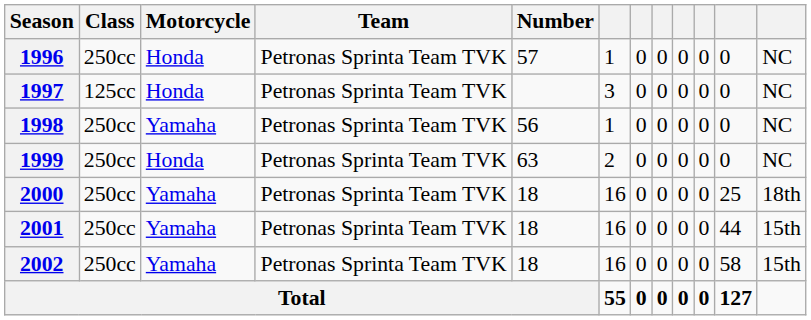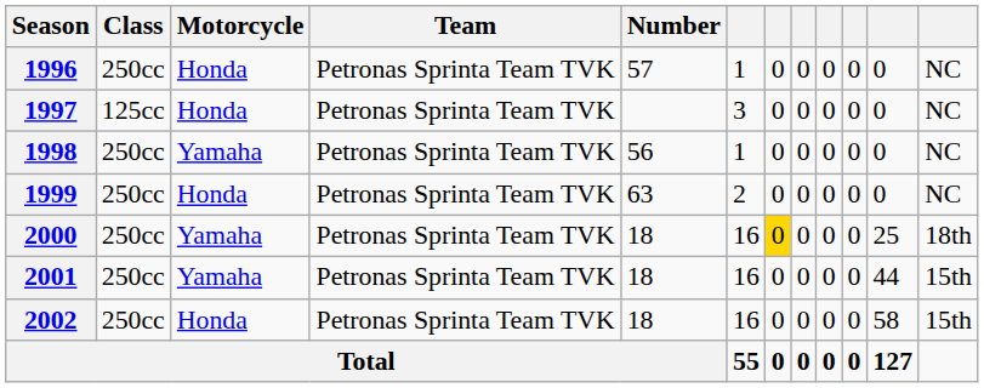2000 | column 7: no background -> gold background
2002 | Motorcycle: Yamaha -> Honda
